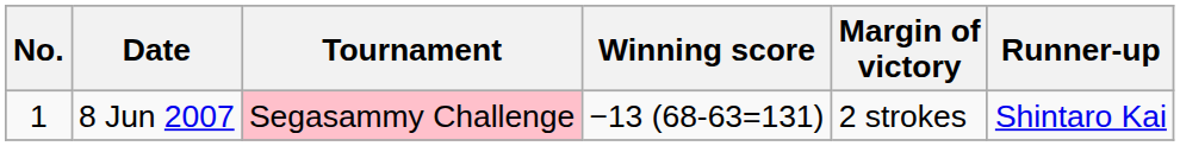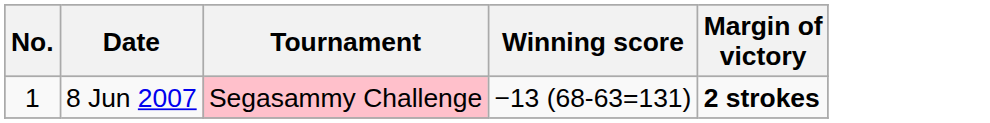- column: Runner-up | Shintaro Kai
8 Jun 2007 | Margin of victory: normal -> bold
